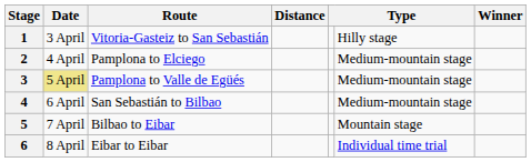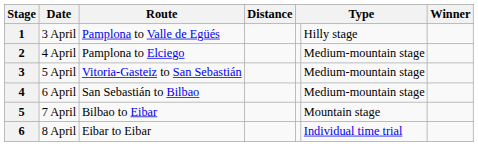1 | Route: Vitoria-Gasteiz to San Sebastián -> Pamplona to Valle de Egüés
3 | Date: khaki background -> no background
3 | Route: Pamplona to Valle de Egüés -> Vitoria-Gasteiz to San Sebastián
